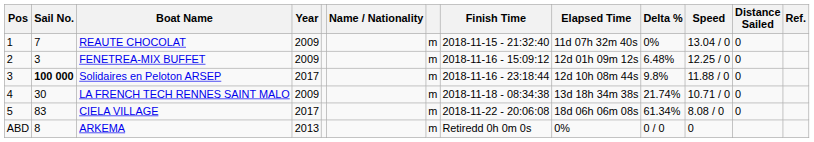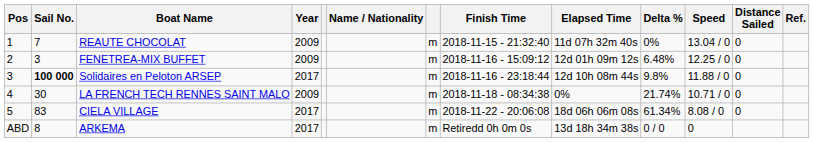LA FRENCH TECH RENNES SAINT MALO | Elapsed Time: 13d 18h 34m 38s -> 0%
ARKEMA | Year: 2013 -> 2017
ARKEMA | Elapsed Time: 0% -> 13d 18h 34m 38s
